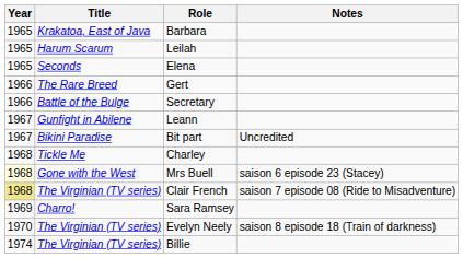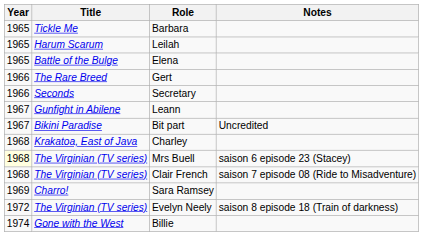Barbara | Title: Krakatoa, East of Java -> Tickle Me
Elena | Title: Seconds -> Battle of the Bulge
Secretary | Title: Battle of the Bulge -> Seconds
Charley | Title: Tickle Me -> Krakatoa, East of Java
Mrs Buell | Title: Gone with the West -> The Virginian (TV series)
Clair French | Year: khaki background -> no background
Evelyn Neely | Year: 1970 -> 1972
Billie | Title: The Virginian (TV series) -> Gone with the West
